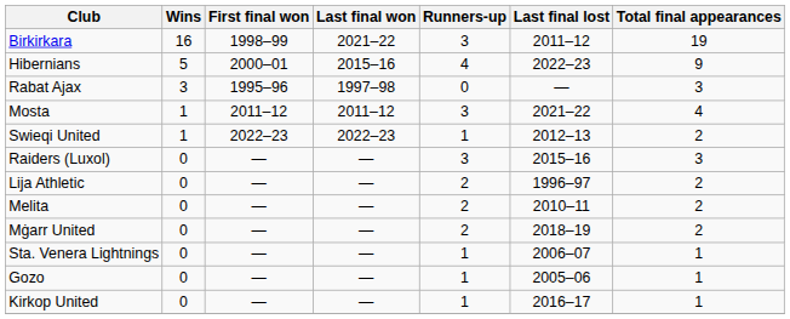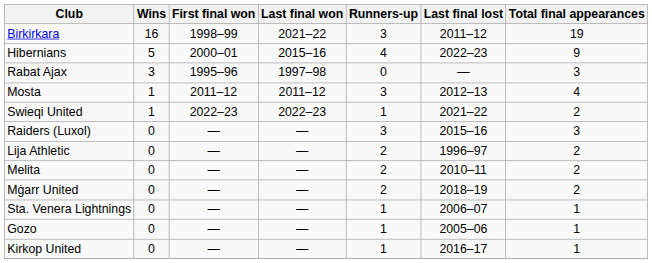Mosta | Last final lost: 2021–22 -> 2012–13
Swieqi United | Last final lost: 2012–13 -> 2021–22
